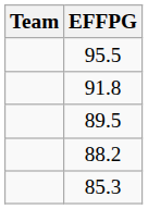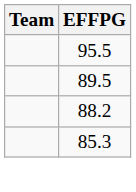- row: 91.8
